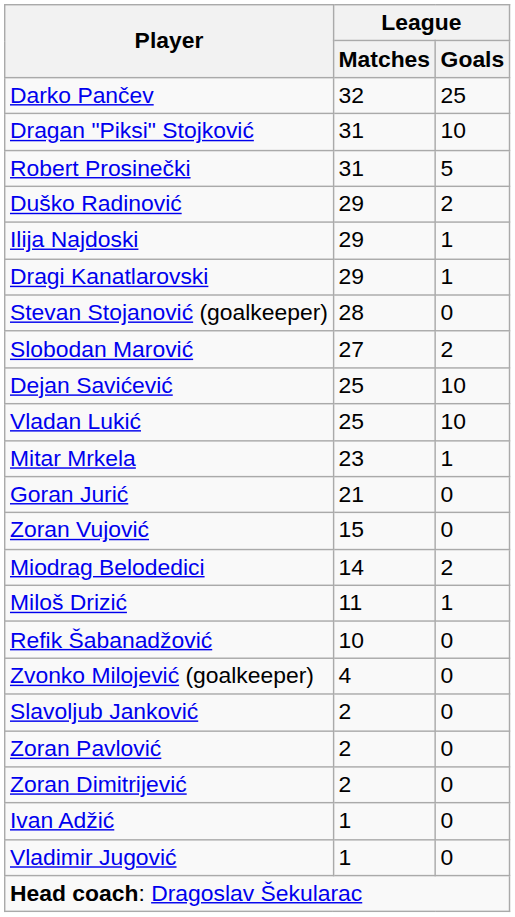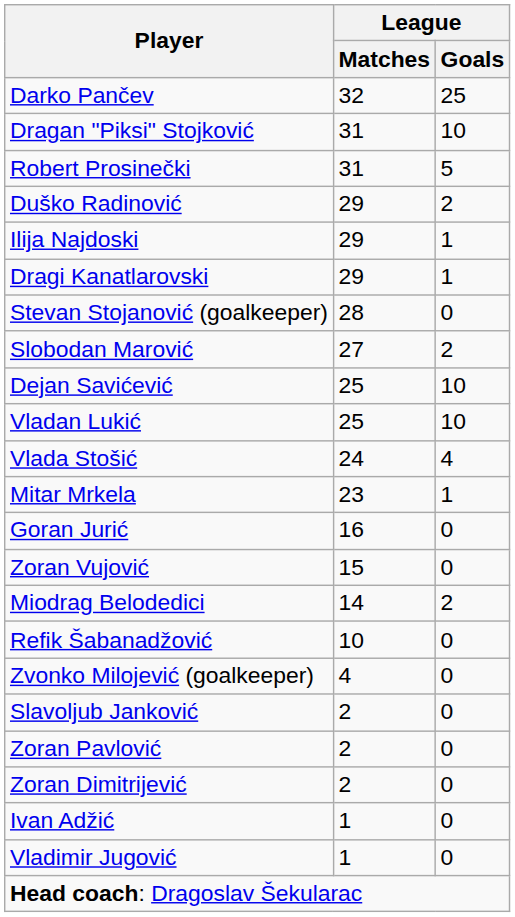+ row: Vlada Stošić | 24 | 4
Goran Jurić | League / Matches: 21 -> 16
- row: Miloš Drizić | 11 | 1
